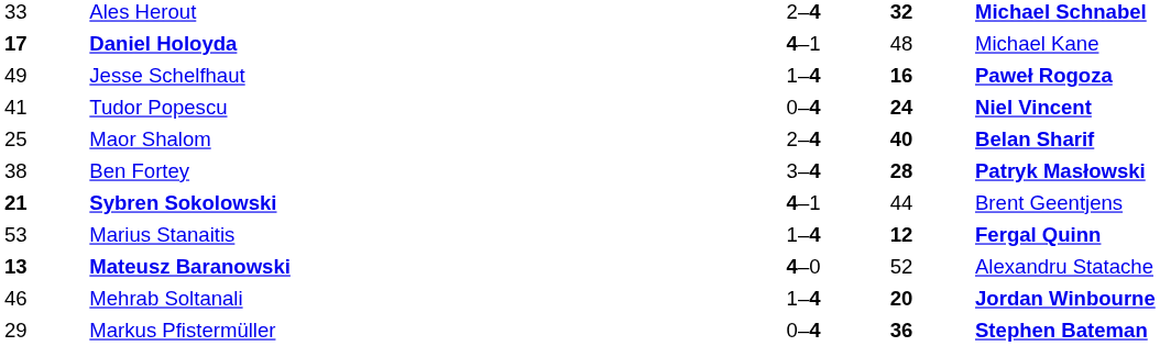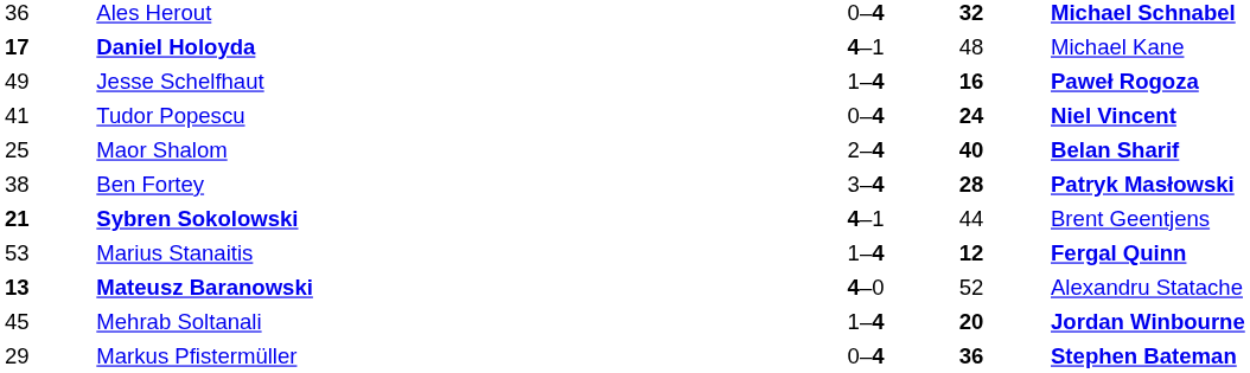Ales Herout | column 1: 33 -> 36
Ales Herout | column 3: 2–4 -> 0–4
Mehrab Soltanali | column 1: 46 -> 45
